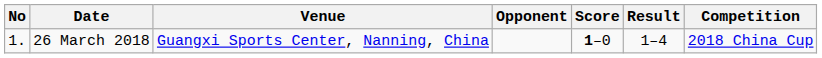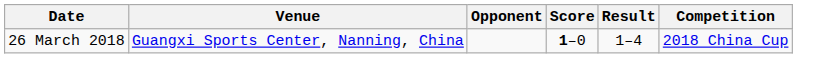- column: No | 1.
